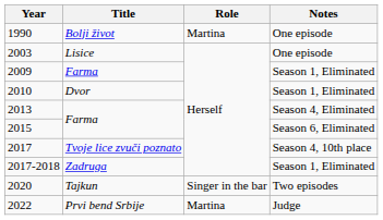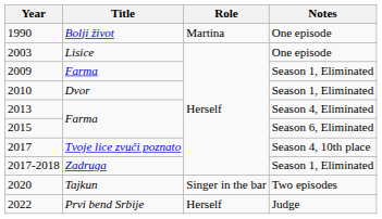2022 | Role: Martina -> Herself
